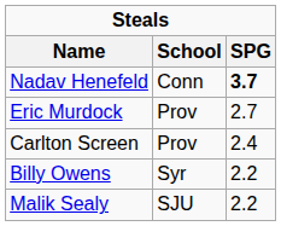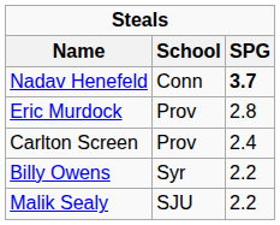Eric Murdock | SPG: 2.7 -> 2.8
